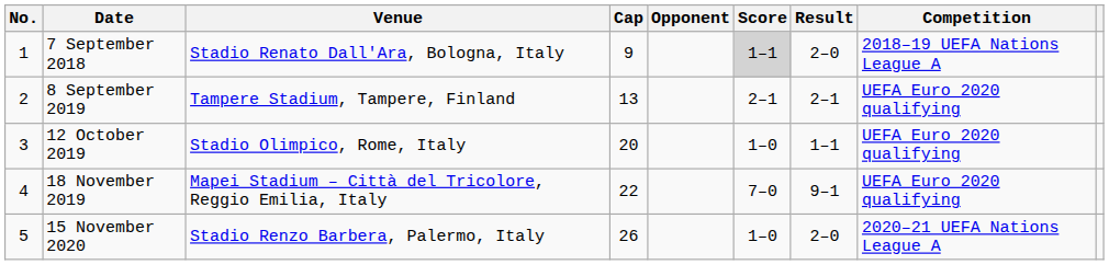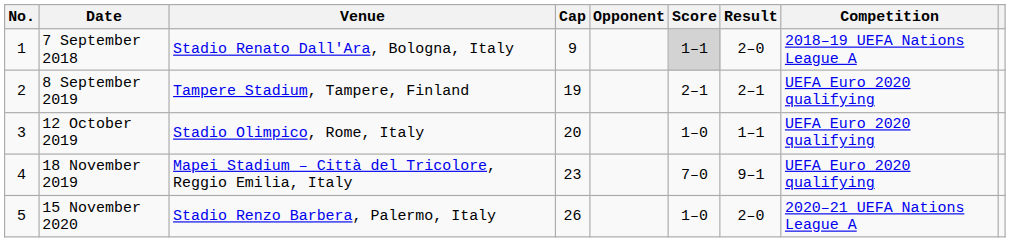8 September 2019 | Cap: 13 -> 19
18 November 2019 | Cap: 22 -> 23
